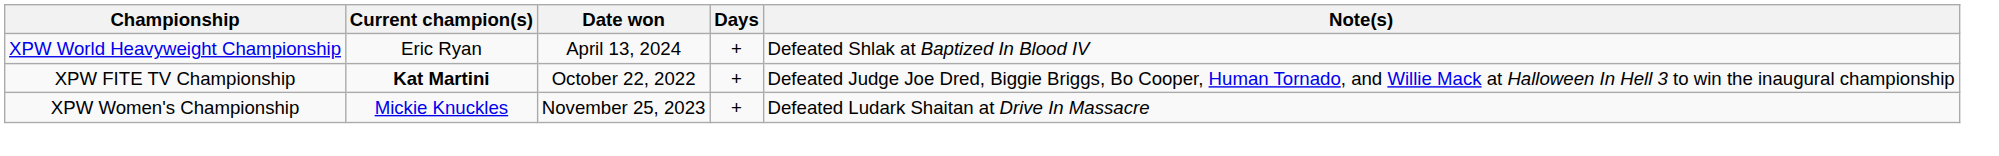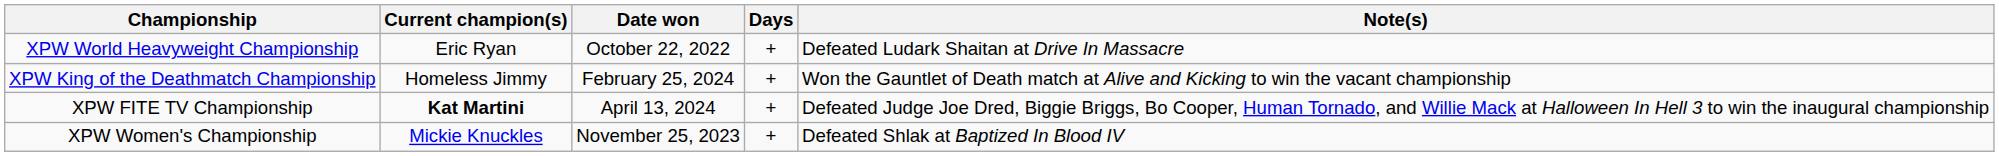XPW World Heavyweight Championship | Date won: April 13, 2024 -> October 22, 2022
XPW World Heavyweight Championship | Note(s): Defeated Shlak at Baptized In Blood IV -> Defeated Ludark Shaitan at Drive In Massacre
+ row: XPW King of the Deathmatch Championship | Homeless Jimmy | February 25, 2024 | + | Won the Gauntlet of Death match at Alive and Kicking to win the vacant championship
XPW FITE TV Championship | Date won: October 22, 2022 -> April 13, 2024
XPW Women's Championship | Note(s): Defeated Ludark Shaitan at Drive In Massacre -> Defeated Shlak at Baptized In Blood IV
